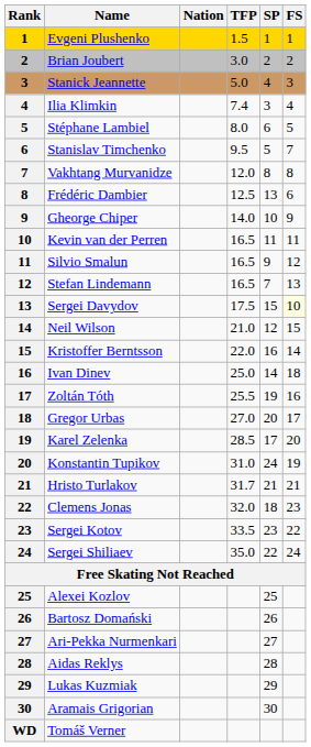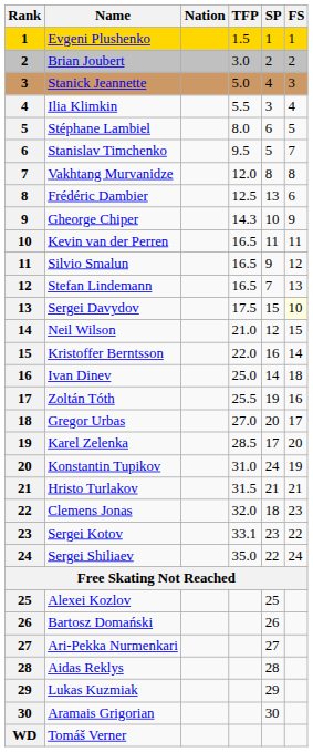Ilia Klimkin | TFP: 7.4 -> 5.5
Gheorge Chiper | TFP: 14.0 -> 14.3
Hristo Turlakov | TFP: 31.7 -> 31.5
Sergei Kotov | TFP: 33.5 -> 33.1
